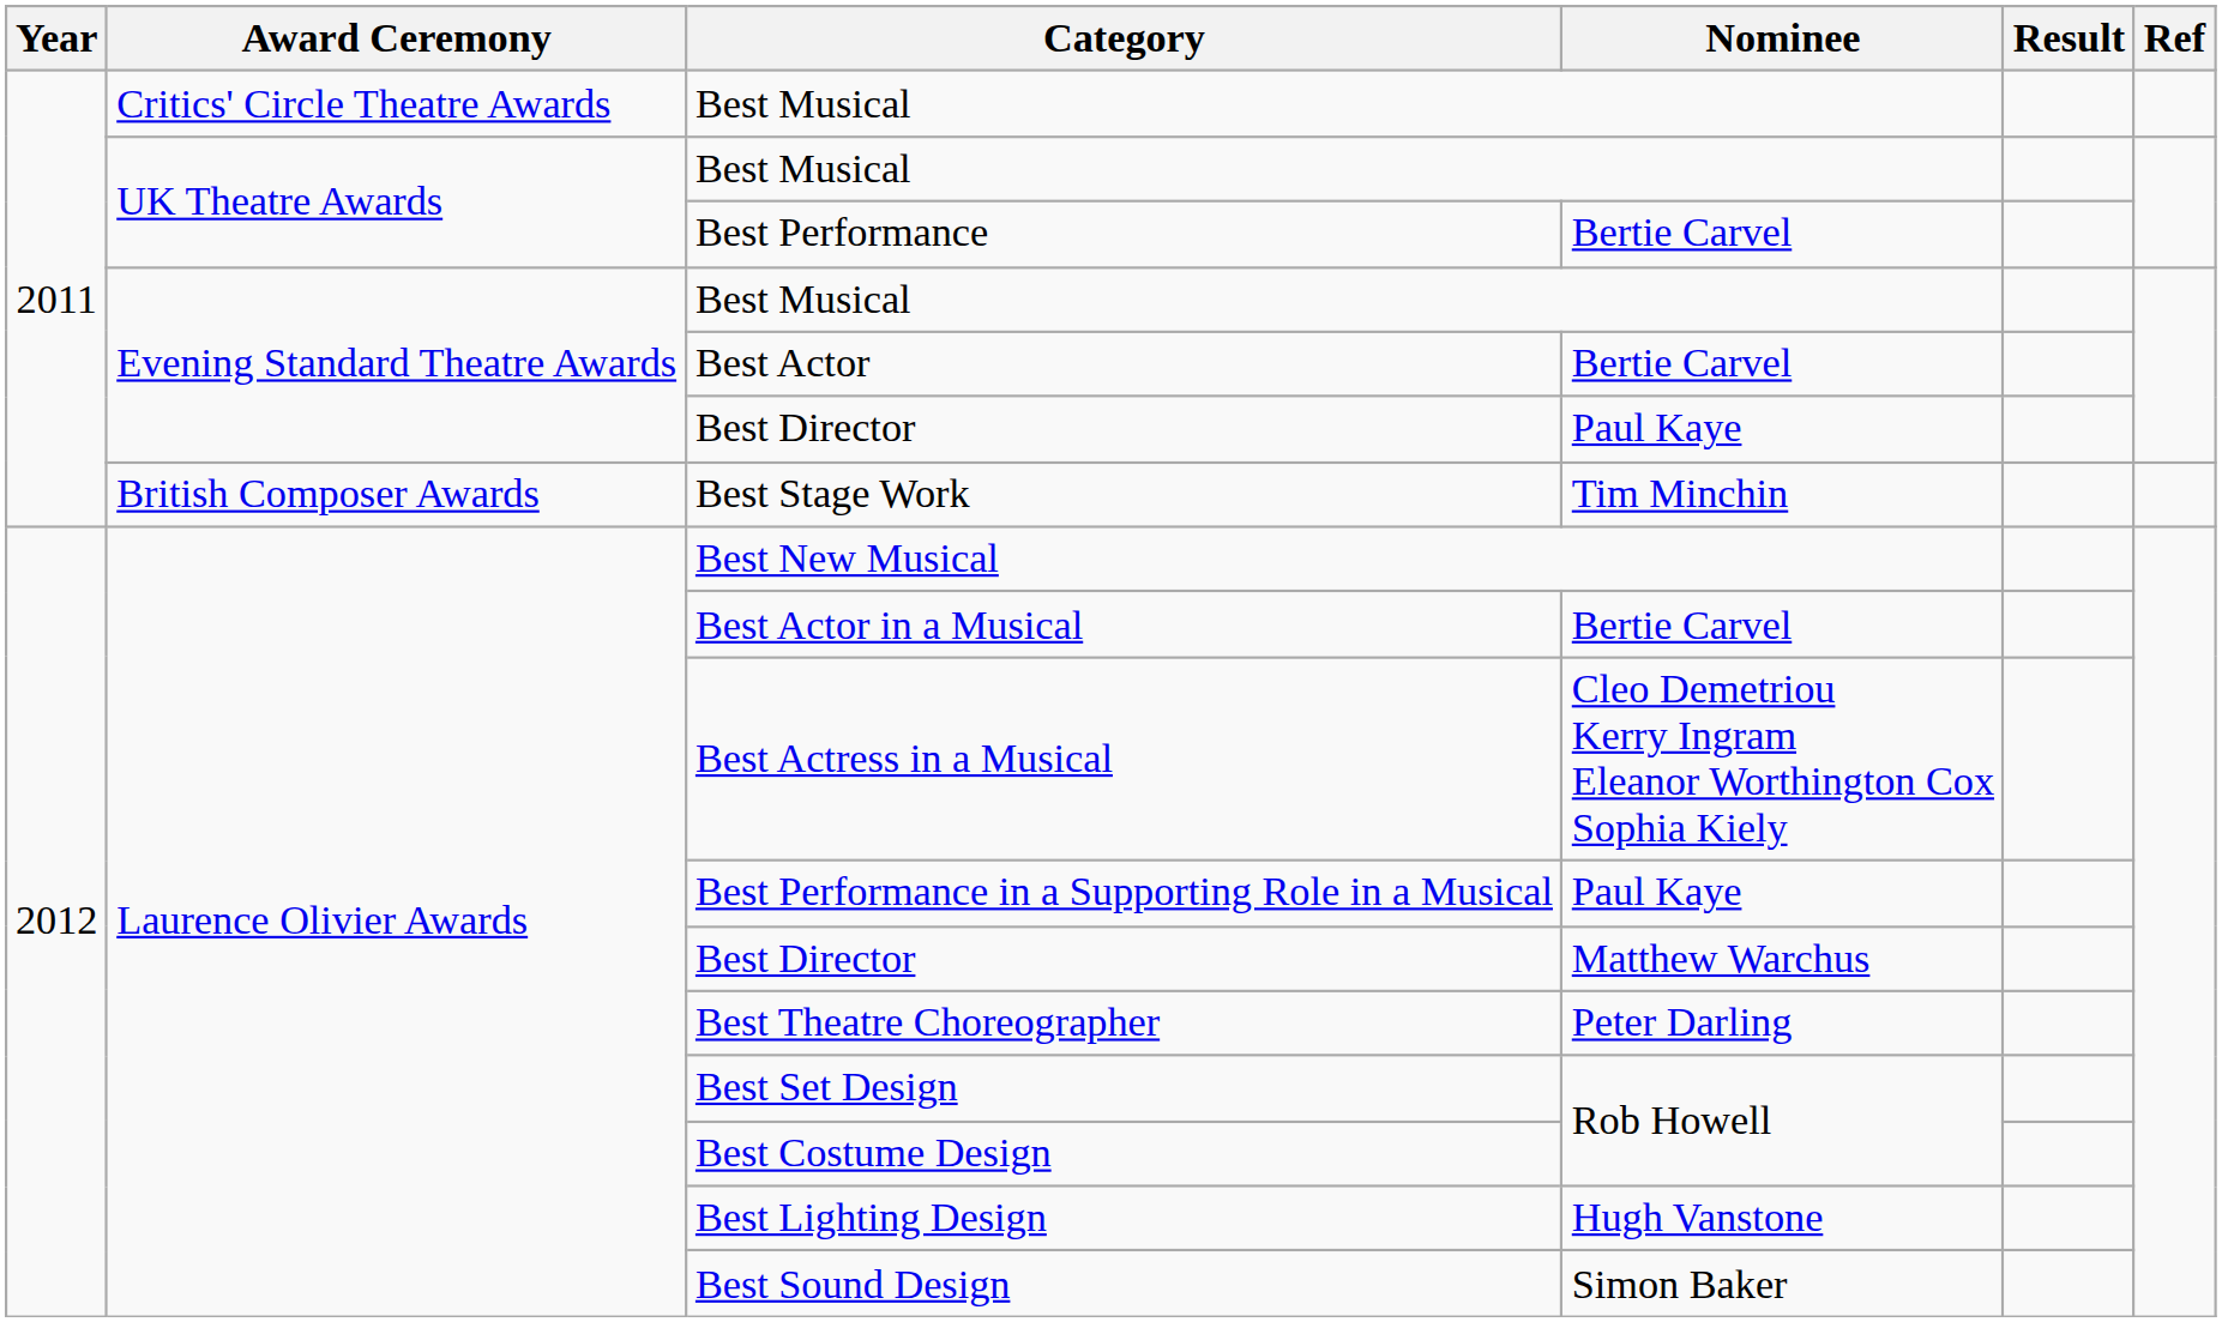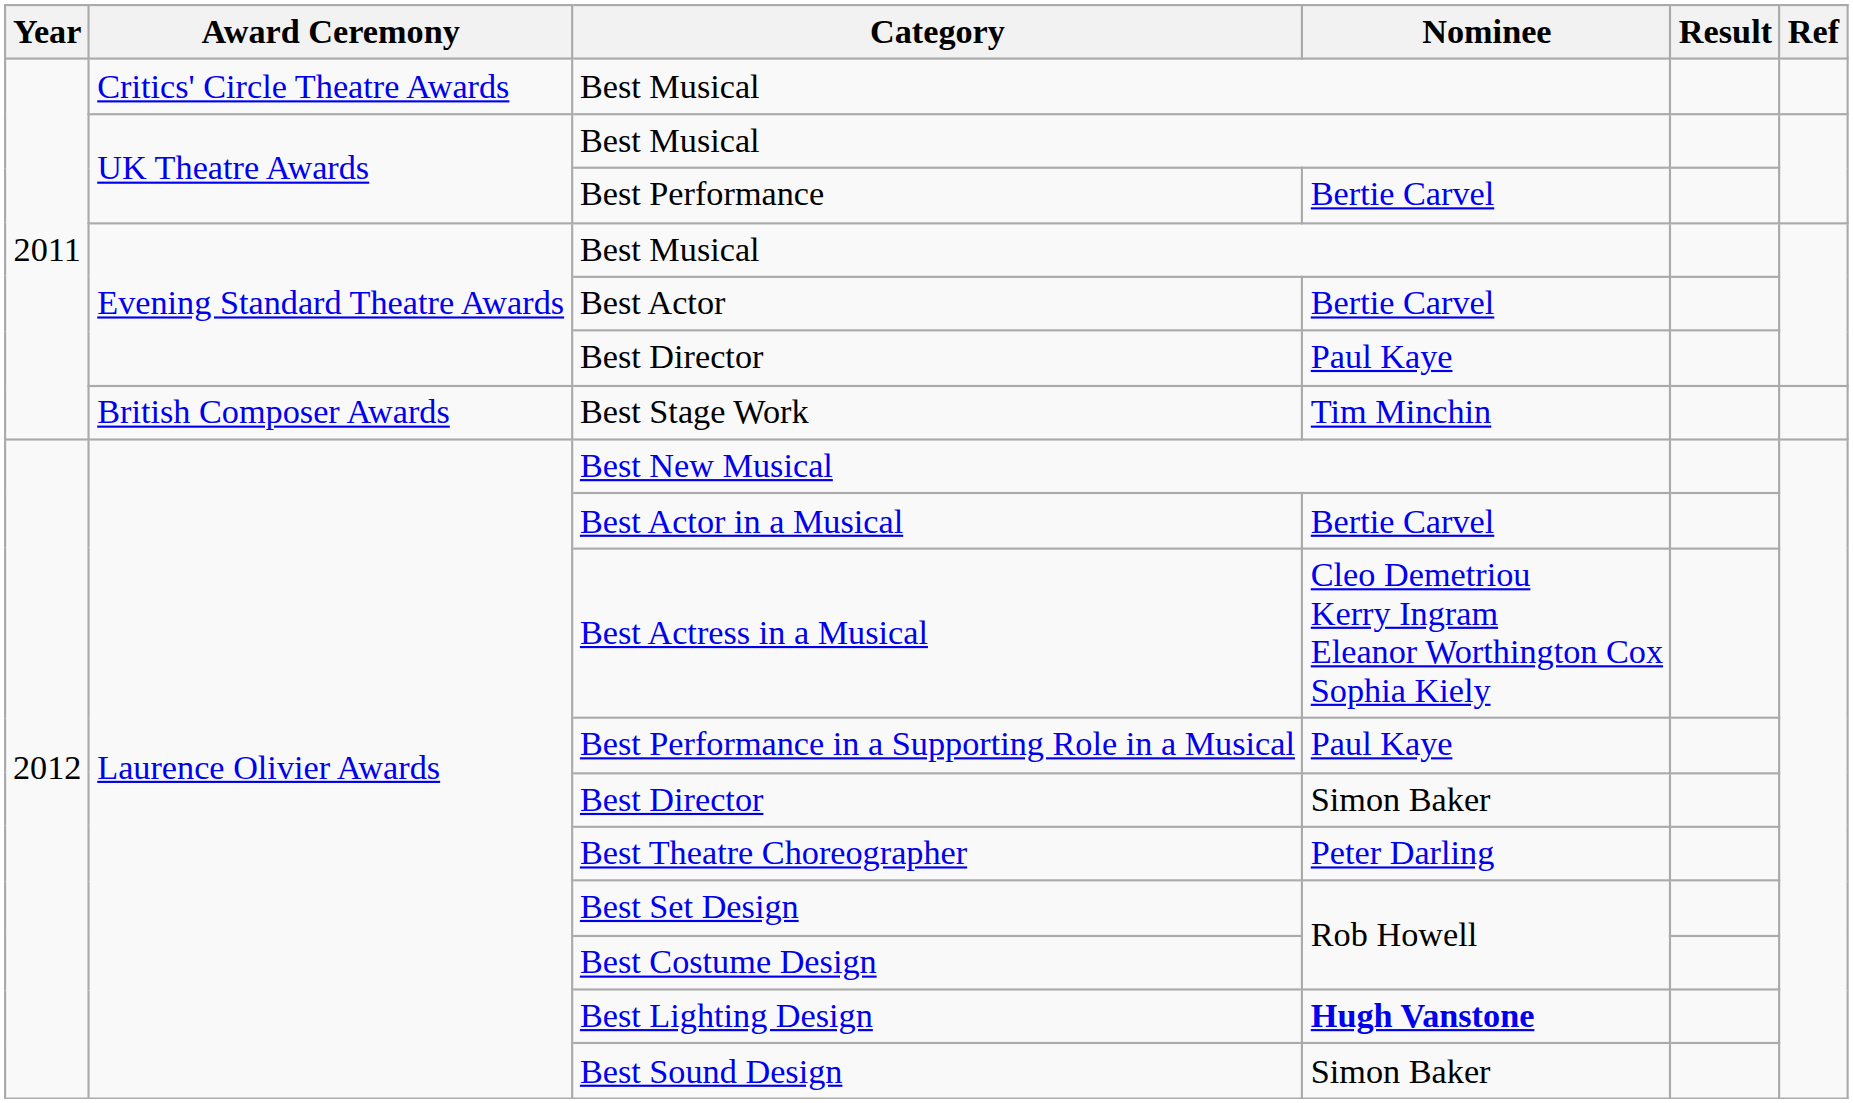Laurence Olivier Awards / Best Director | Nominee: Matthew Warchus -> Simon Baker
Best Lighting Design | Nominee: normal -> bold
